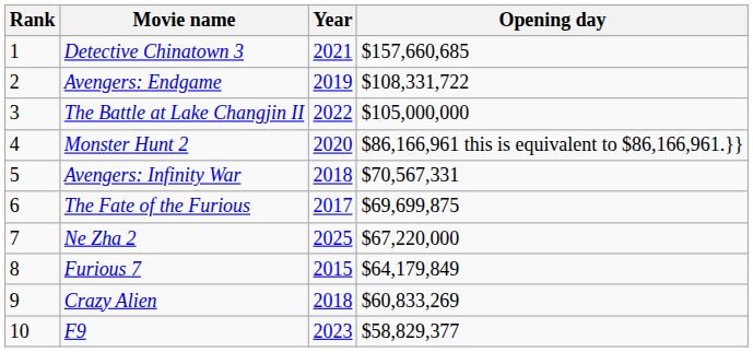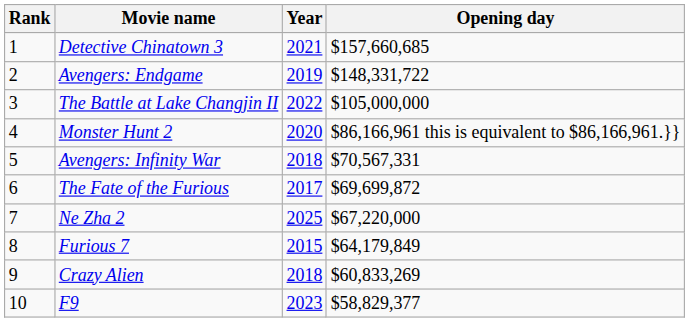Avengers: Endgame | Opening day: $108,331,722 -> $148,331,722
The Fate of the Furious | Opening day: $69,699,875 -> $69,699,872
